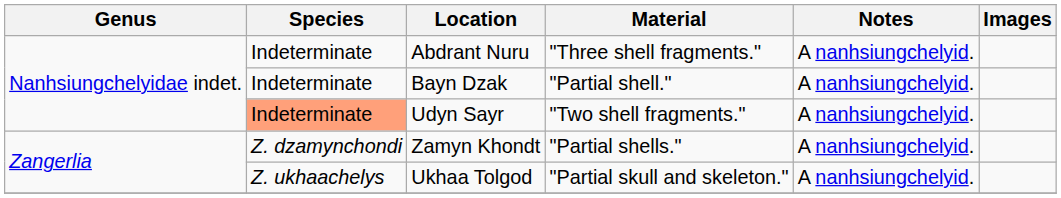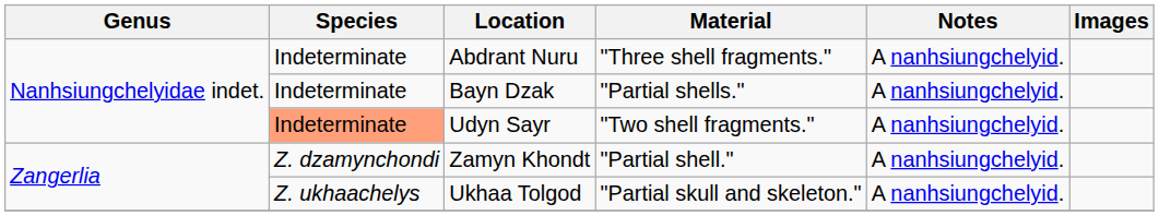Bayn Dzak | Material: "Partial shell." -> "Partial shells."
Zamyn Khondt | Material: "Partial shells." -> "Partial shell."
